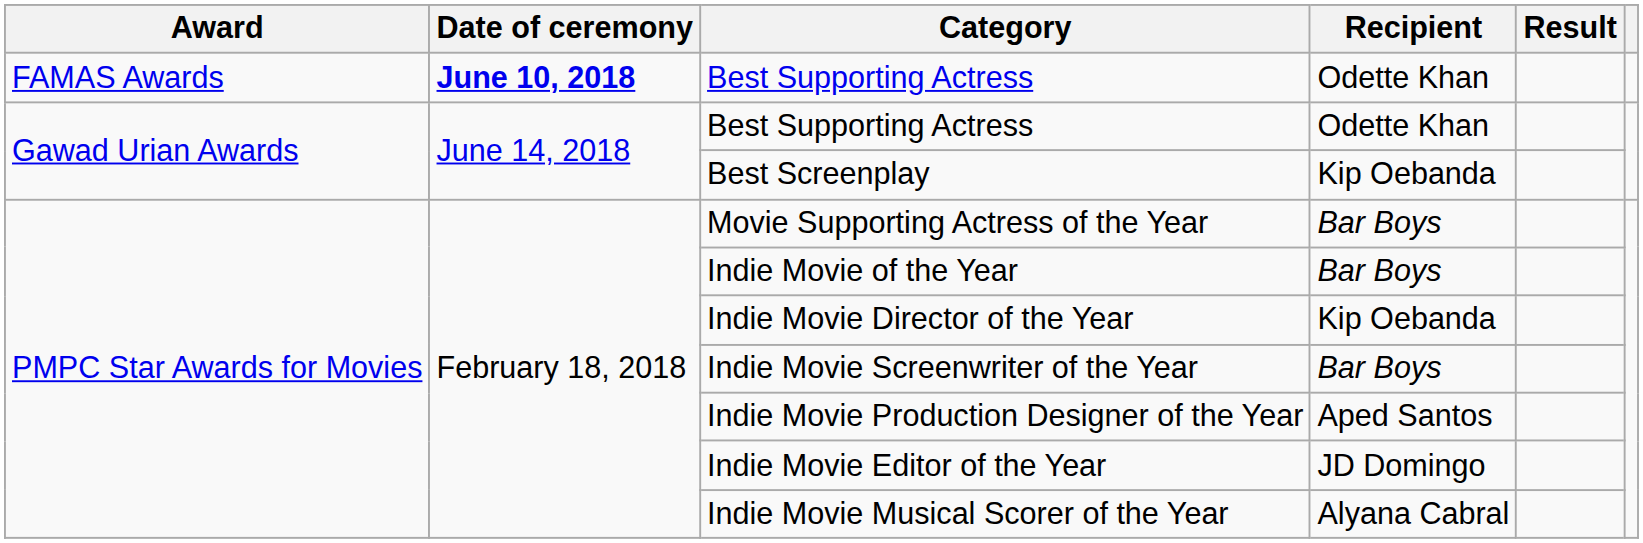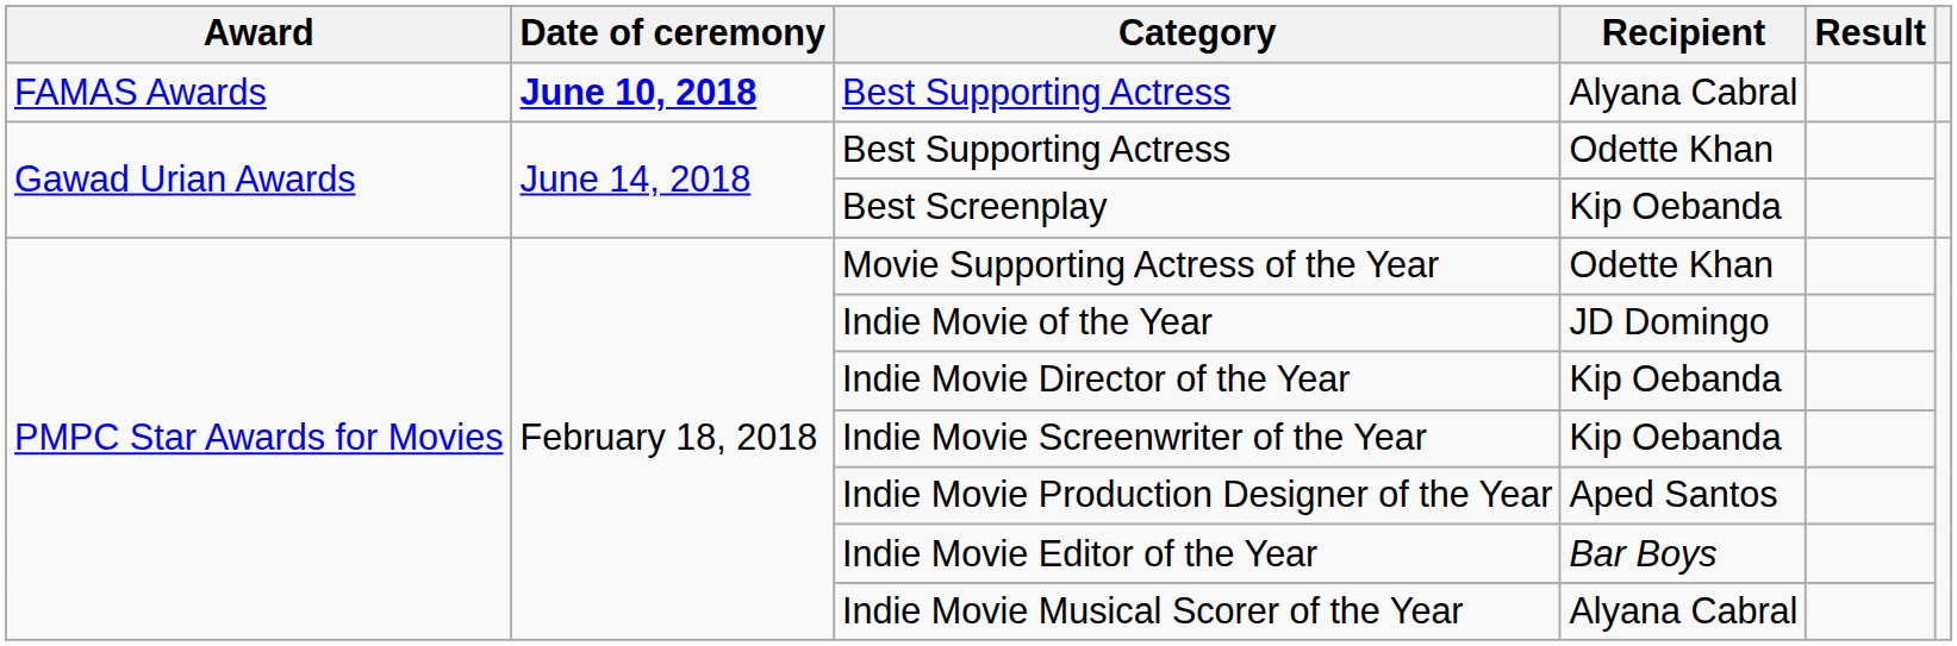FAMAS Awards / Best Supporting Actress | Recipient: Odette Khan -> Alyana Cabral
Movie Supporting Actress of the Year | Recipient: Bar Boys -> Odette Khan
Indie Movie of the Year | Recipient: Bar Boys -> JD Domingo
Indie Movie Screenwriter of the Year | Recipient: Bar Boys -> Kip Oebanda
Indie Movie Editor of the Year | Recipient: JD Domingo -> Bar Boys
